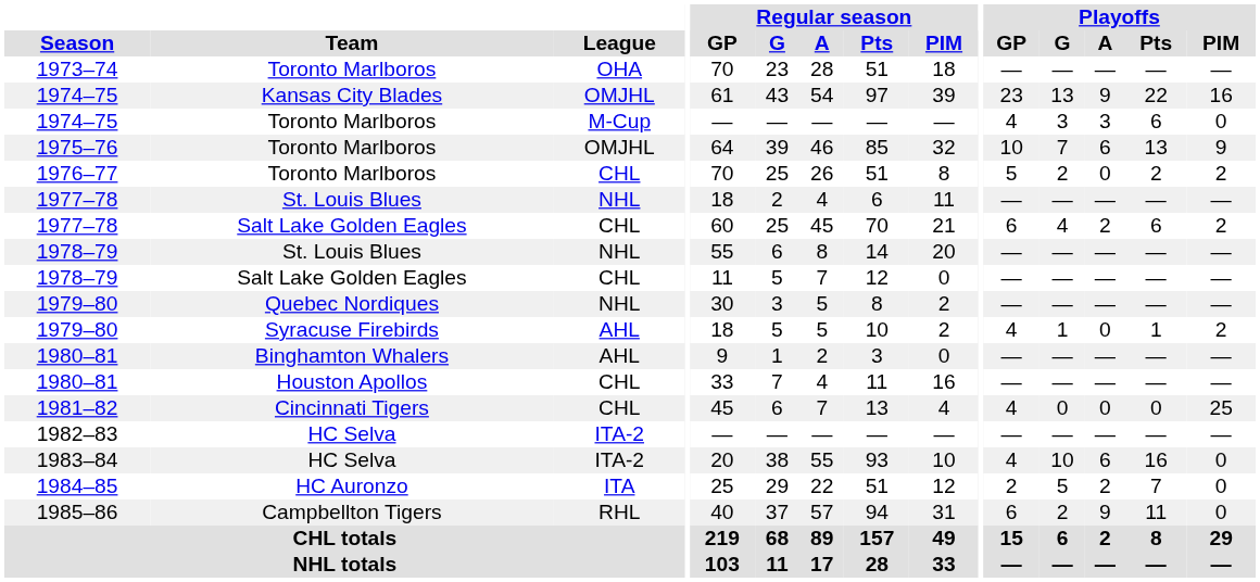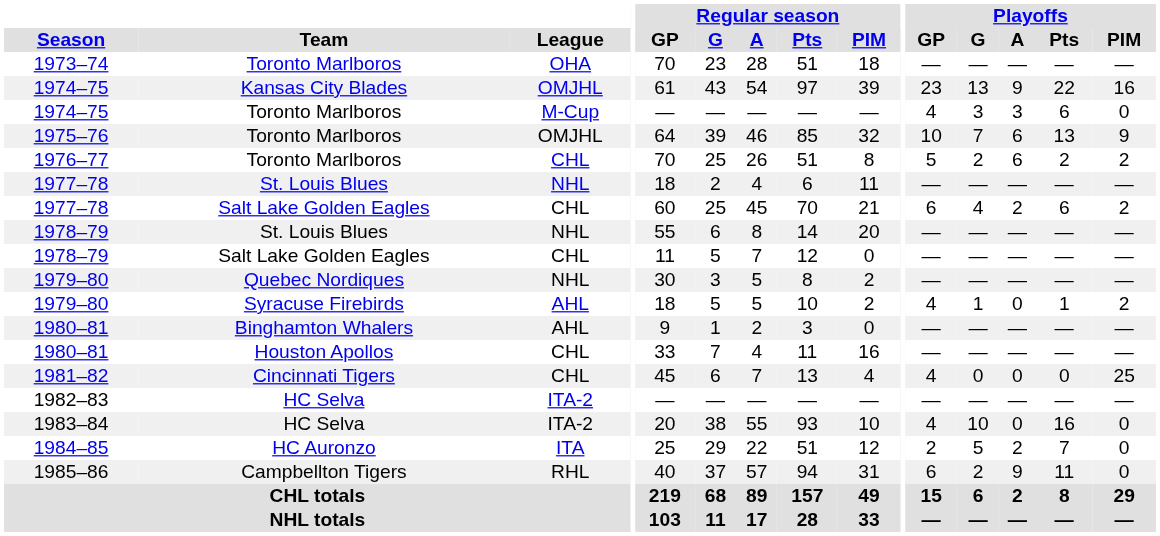1976–77 | Playoffs / A: 0 -> 6
1983–84 | Playoffs / A: 6 -> 0
